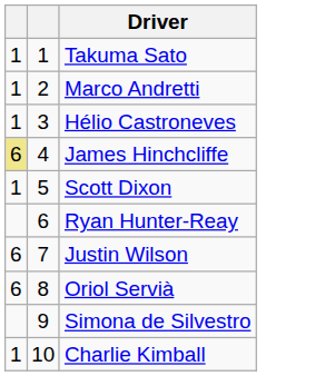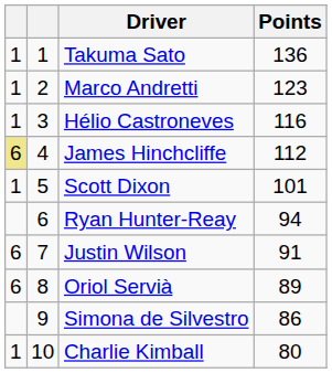+ column: Points | 136 | 123 | 116 | 112 | 101 | 94 | 91 | 89 | 86 | 80
